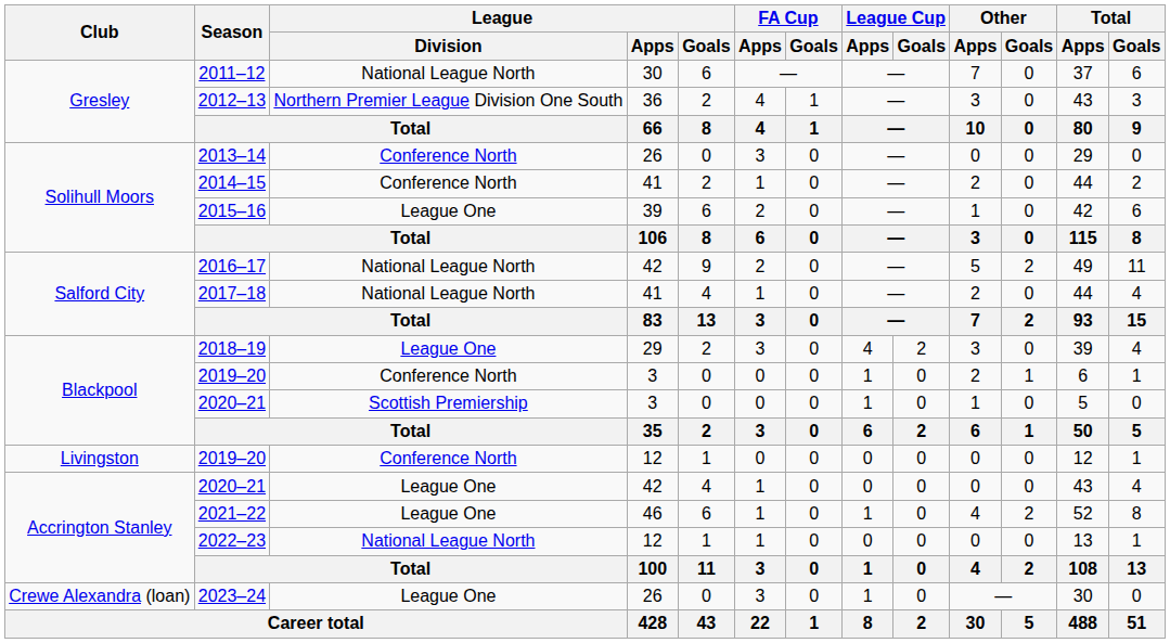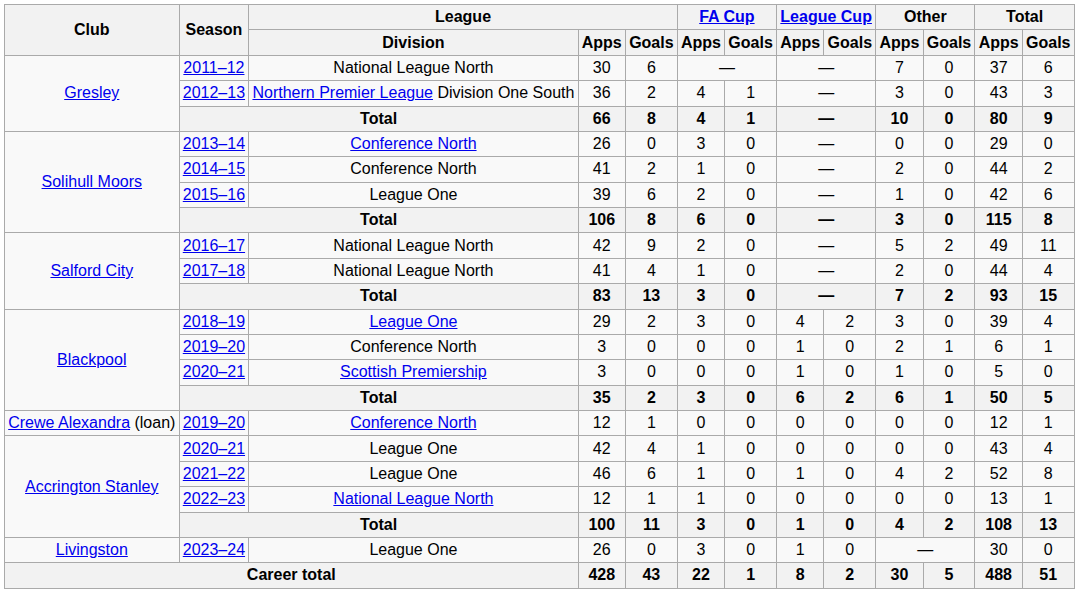2019–20 / 12 | Club: Livingston -> Crewe Alexandra (loan)
2023–24 | Club: Crewe Alexandra (loan) -> Livingston
